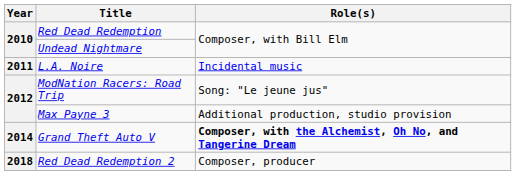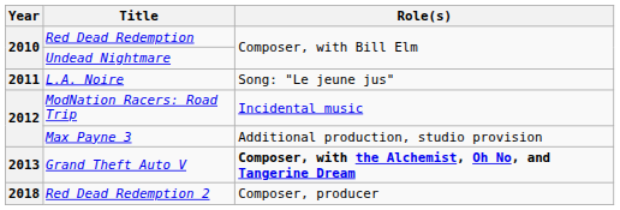L.A. Noire | Role(s): Incidental music -> Song: "Le jeune jus"
ModNation Racers: Road Trip | Role(s): Song: "Le jeune jus" -> Incidental music
Grand Theft Auto V | Year: 2014 -> 2013
